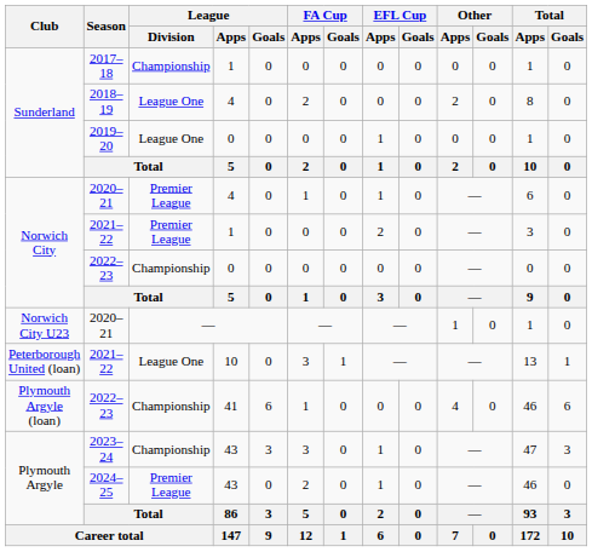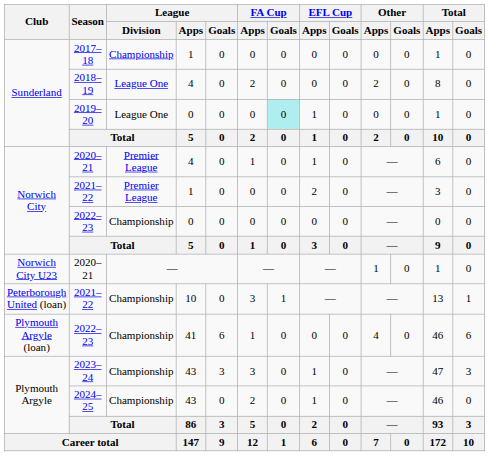2019–20 | FA Cup / Goals: no background -> paleturquoise background
2021–22 / 10 | League / Division: League One -> Championship
2024–25 | League / Division: Premier League -> Championship
